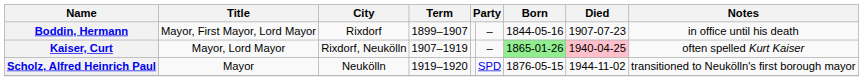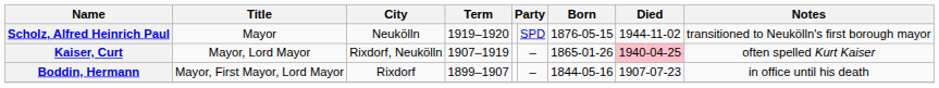rows swapped: Boddin, Hermann <-> Scholz, Alfred Heinrich Paul
Kaiser, Curt | Born: lightgreen background -> no background
